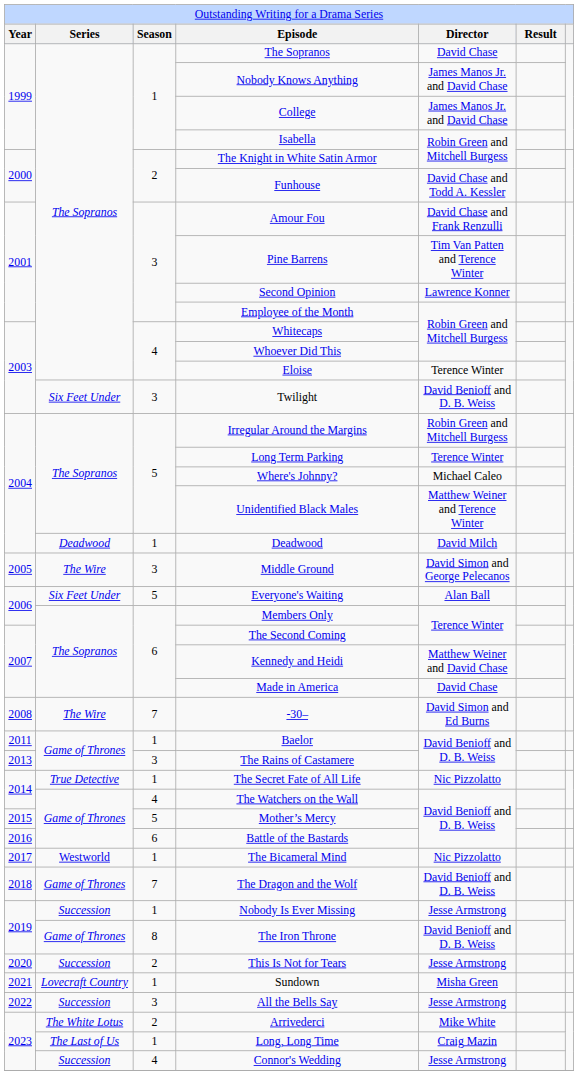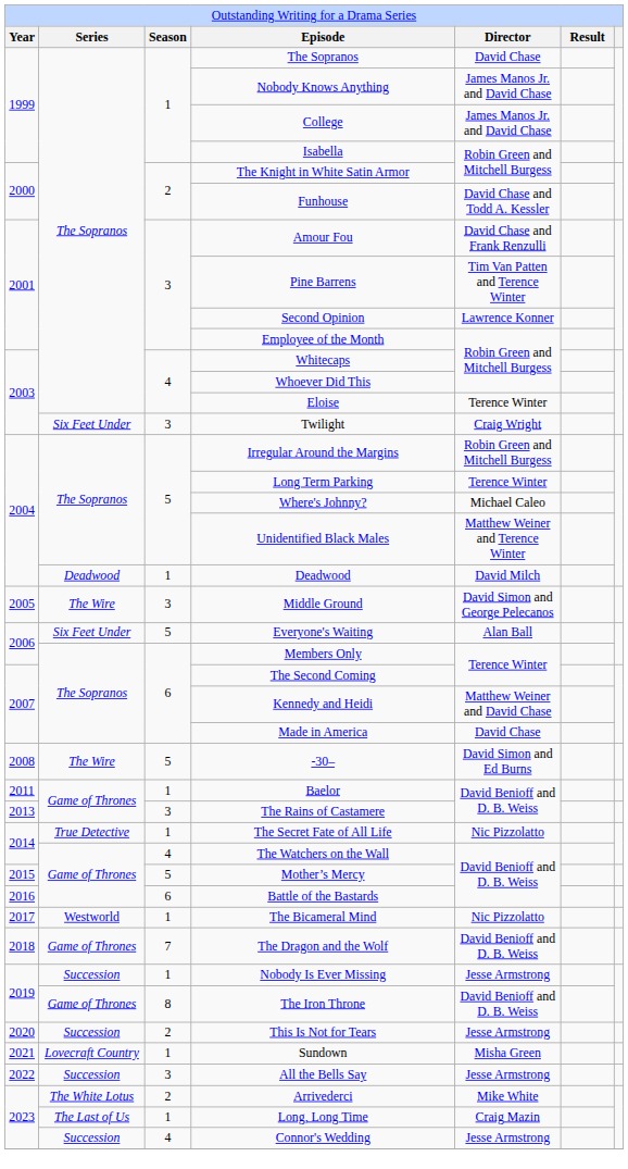Twilight | column 5: David Benioff and D. B. Weiss -> Craig Wright
-30– | column 3: 7 -> 5
